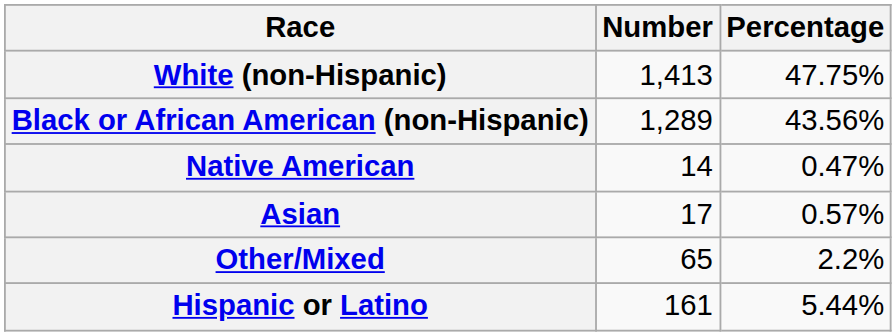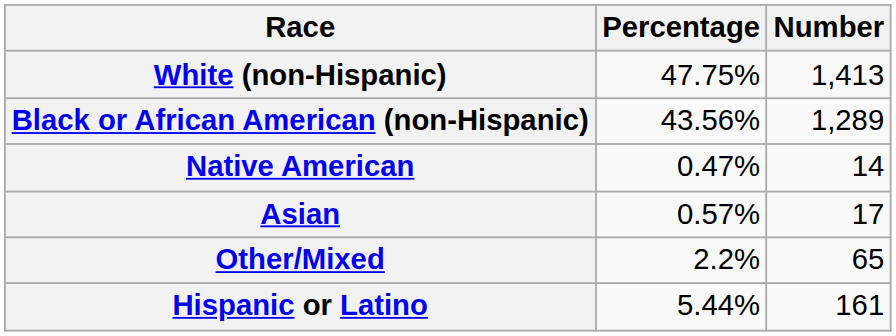columns swapped: Number <-> Percentage
